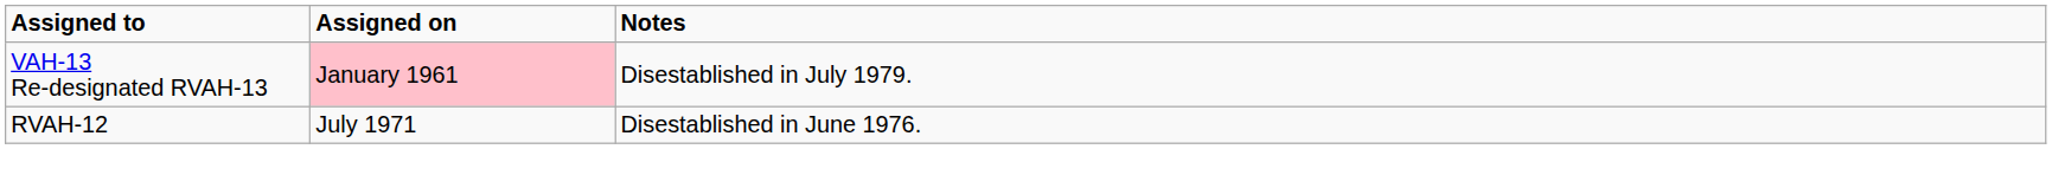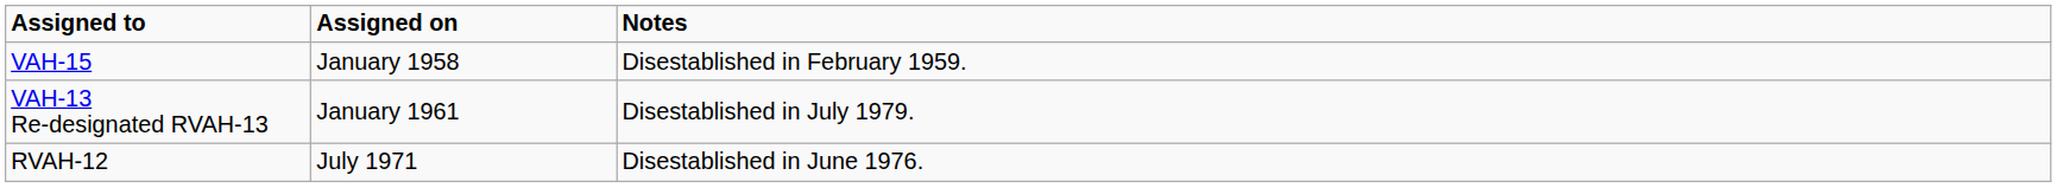+ row: VAH-15 | January 1958 | Disestablished in February 1959.
VAH-13 Re-designated RVAH-13 | Assigned on: pink background -> no background
